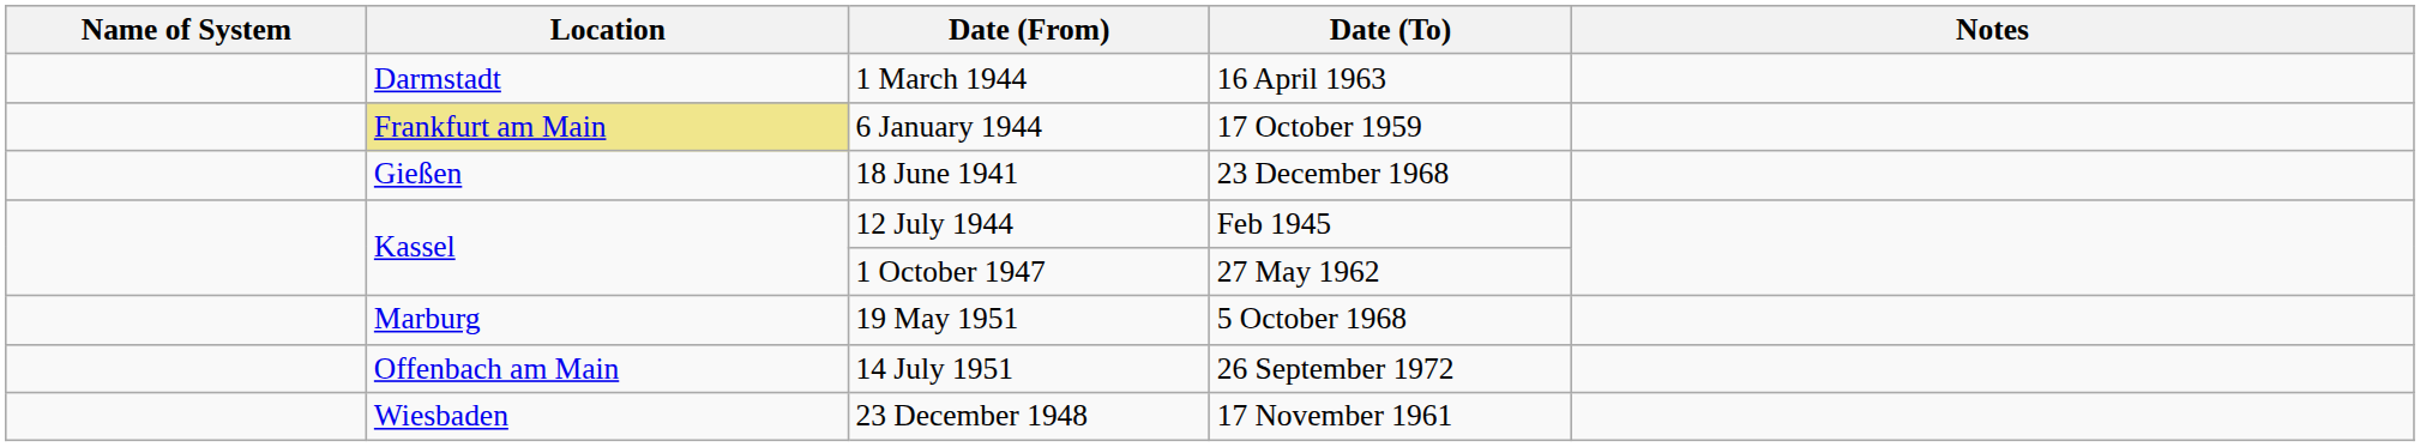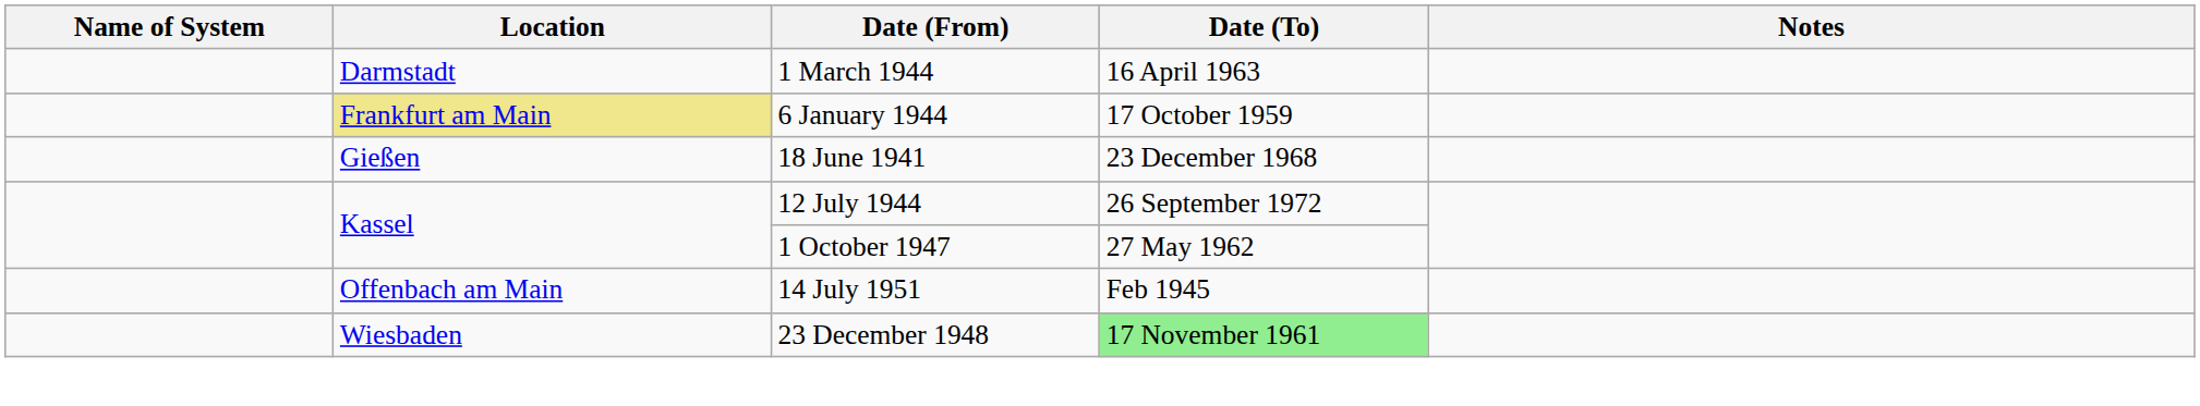12 July 1944 | Date (To): Feb 1945 -> 26 September 1972
- row: Marburg | 19 May 1951 | 5 October 1968
14 July 1951 | Date (To): 26 September 1972 -> Feb 1945
23 December 1948 | Date (To): no background -> lightgreen background
